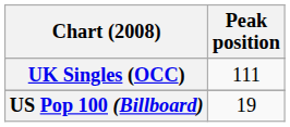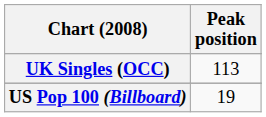UK Singles (OCC) | Peak position: 111 -> 113
